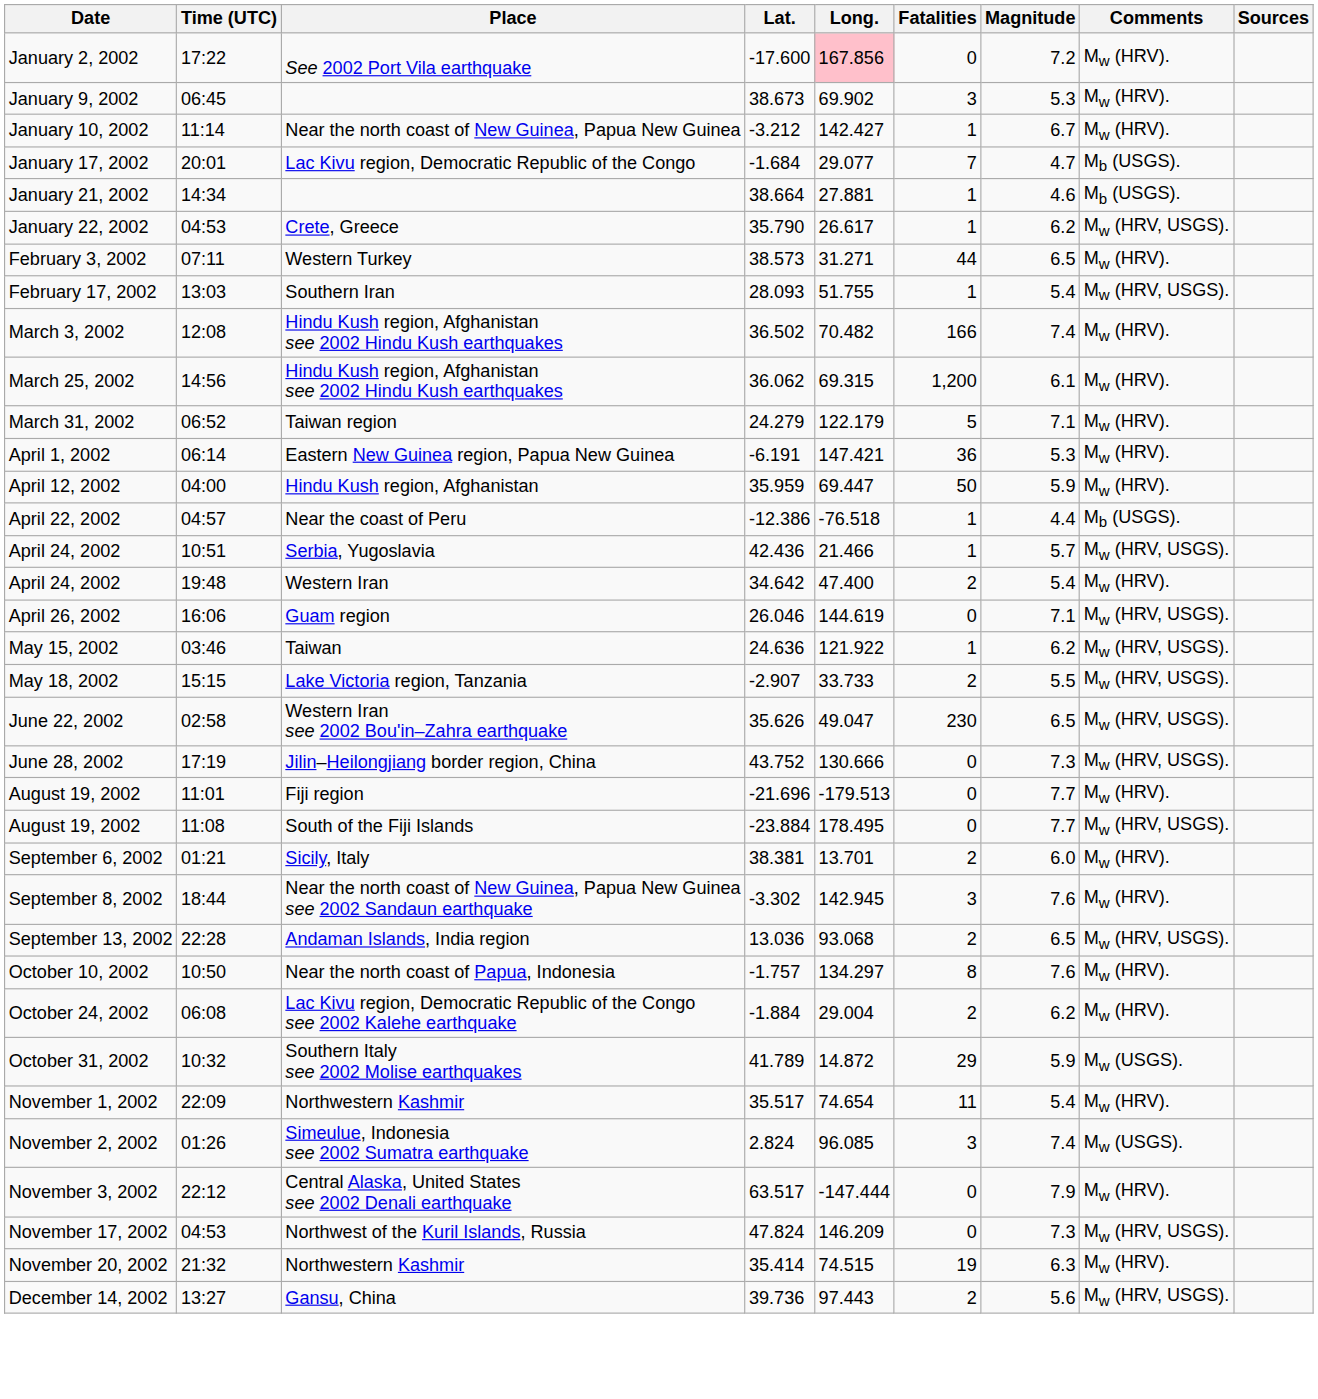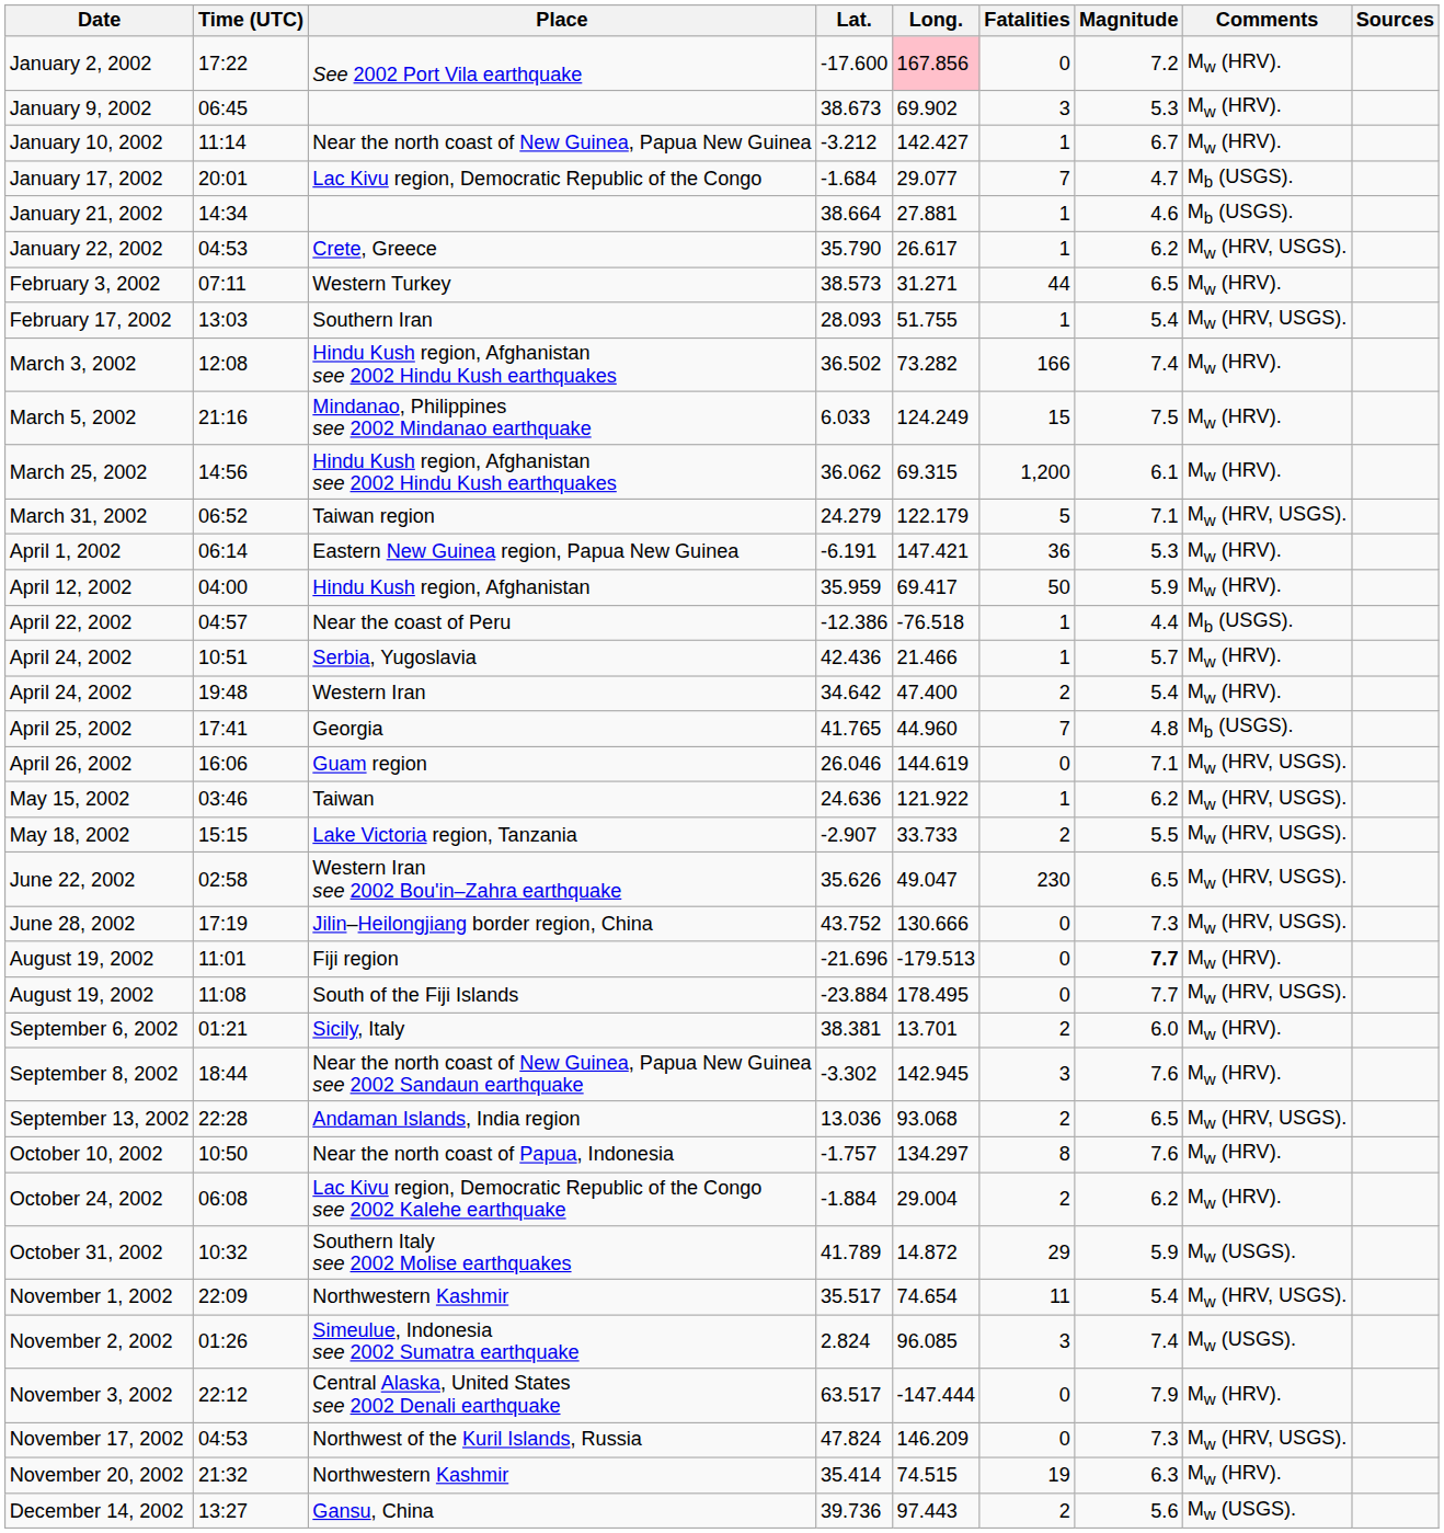March 3, 2002 | Long.: 70.482 -> 73.282
+ row: March 5, 2002 | 21:16 | Mindanao, Philippines see 2002 Mindanao earthquake | 6.033 | 124.249 | 15 | 7.5 | Mw (HRV).
March 31, 2002 | Comments: Mw (HRV). -> Mw (HRV, USGS).
April 12, 2002 | Long.: 69.447 -> 69.417
April 24, 2002 / Serbia, Yugoslavia | Comments: Mw (HRV, USGS). -> Mw (HRV).
+ row: April 25, 2002 | 17:41 | Georgia | 41.765 | 44.960 | 7 | 4.8 | Mb (USGS).
August 19, 2002 / Fiji region | Magnitude: normal -> bold
November 1, 2002 | Comments: Mw (HRV). -> Mw (HRV, USGS).
December 14, 2002 | Comments: Mw (HRV, USGS). -> Mw (USGS).
